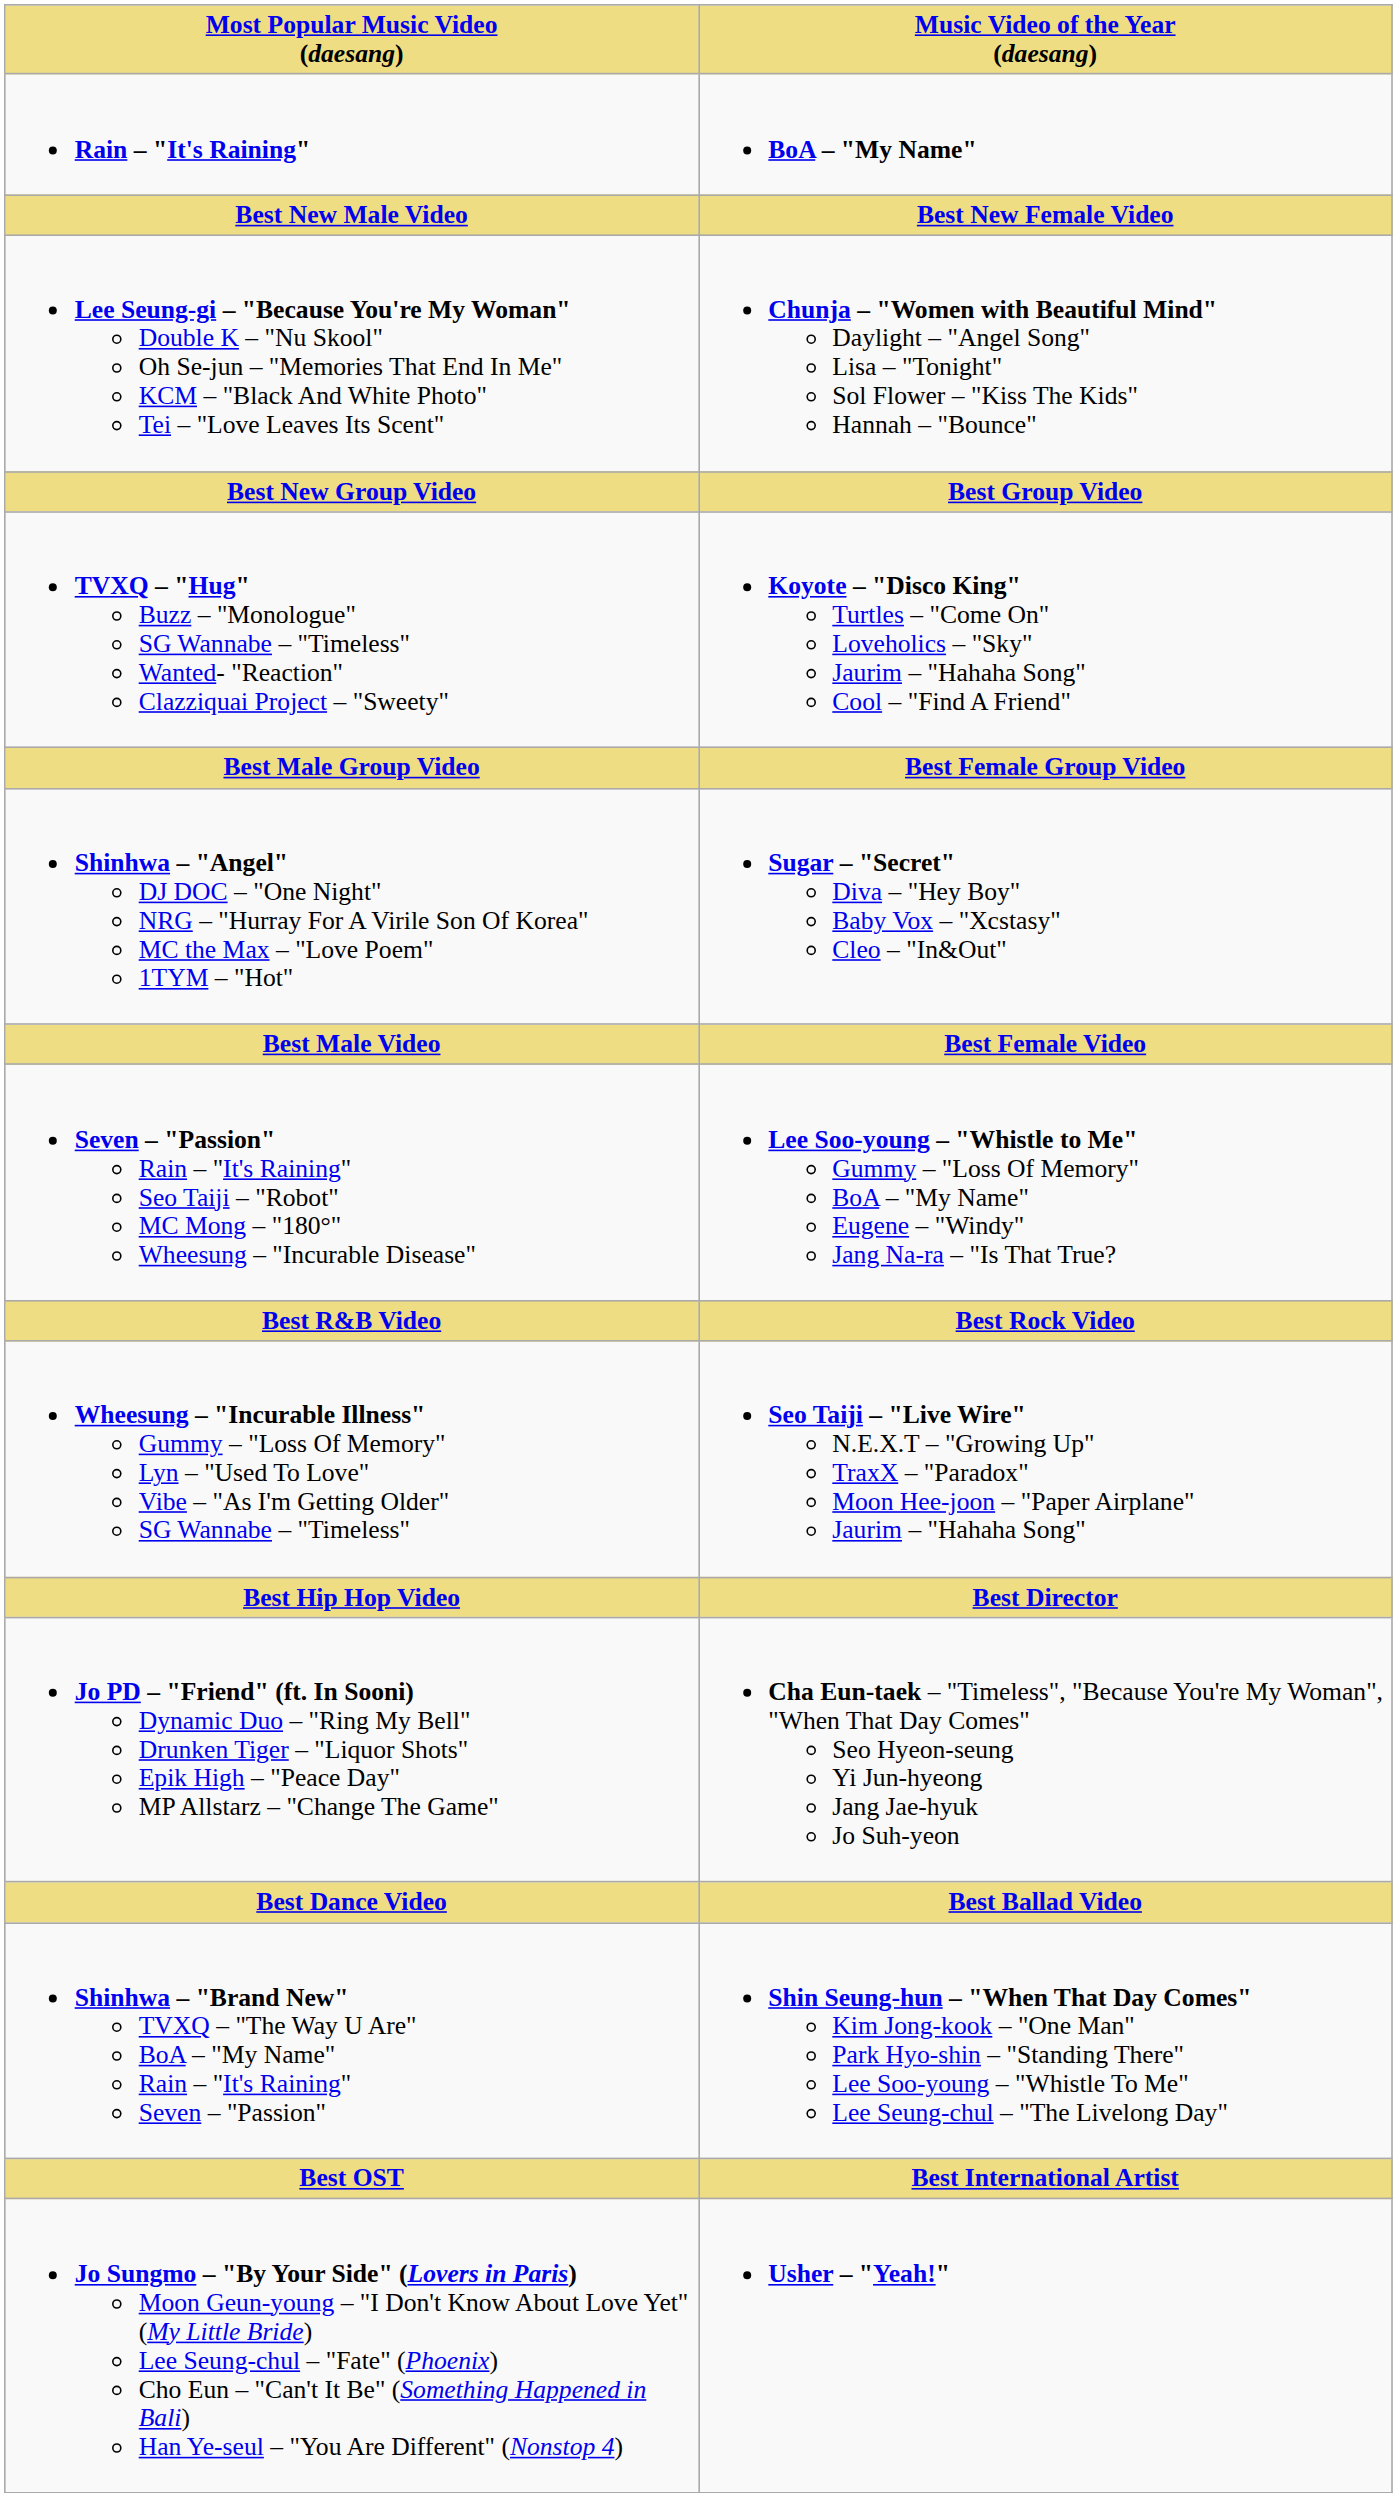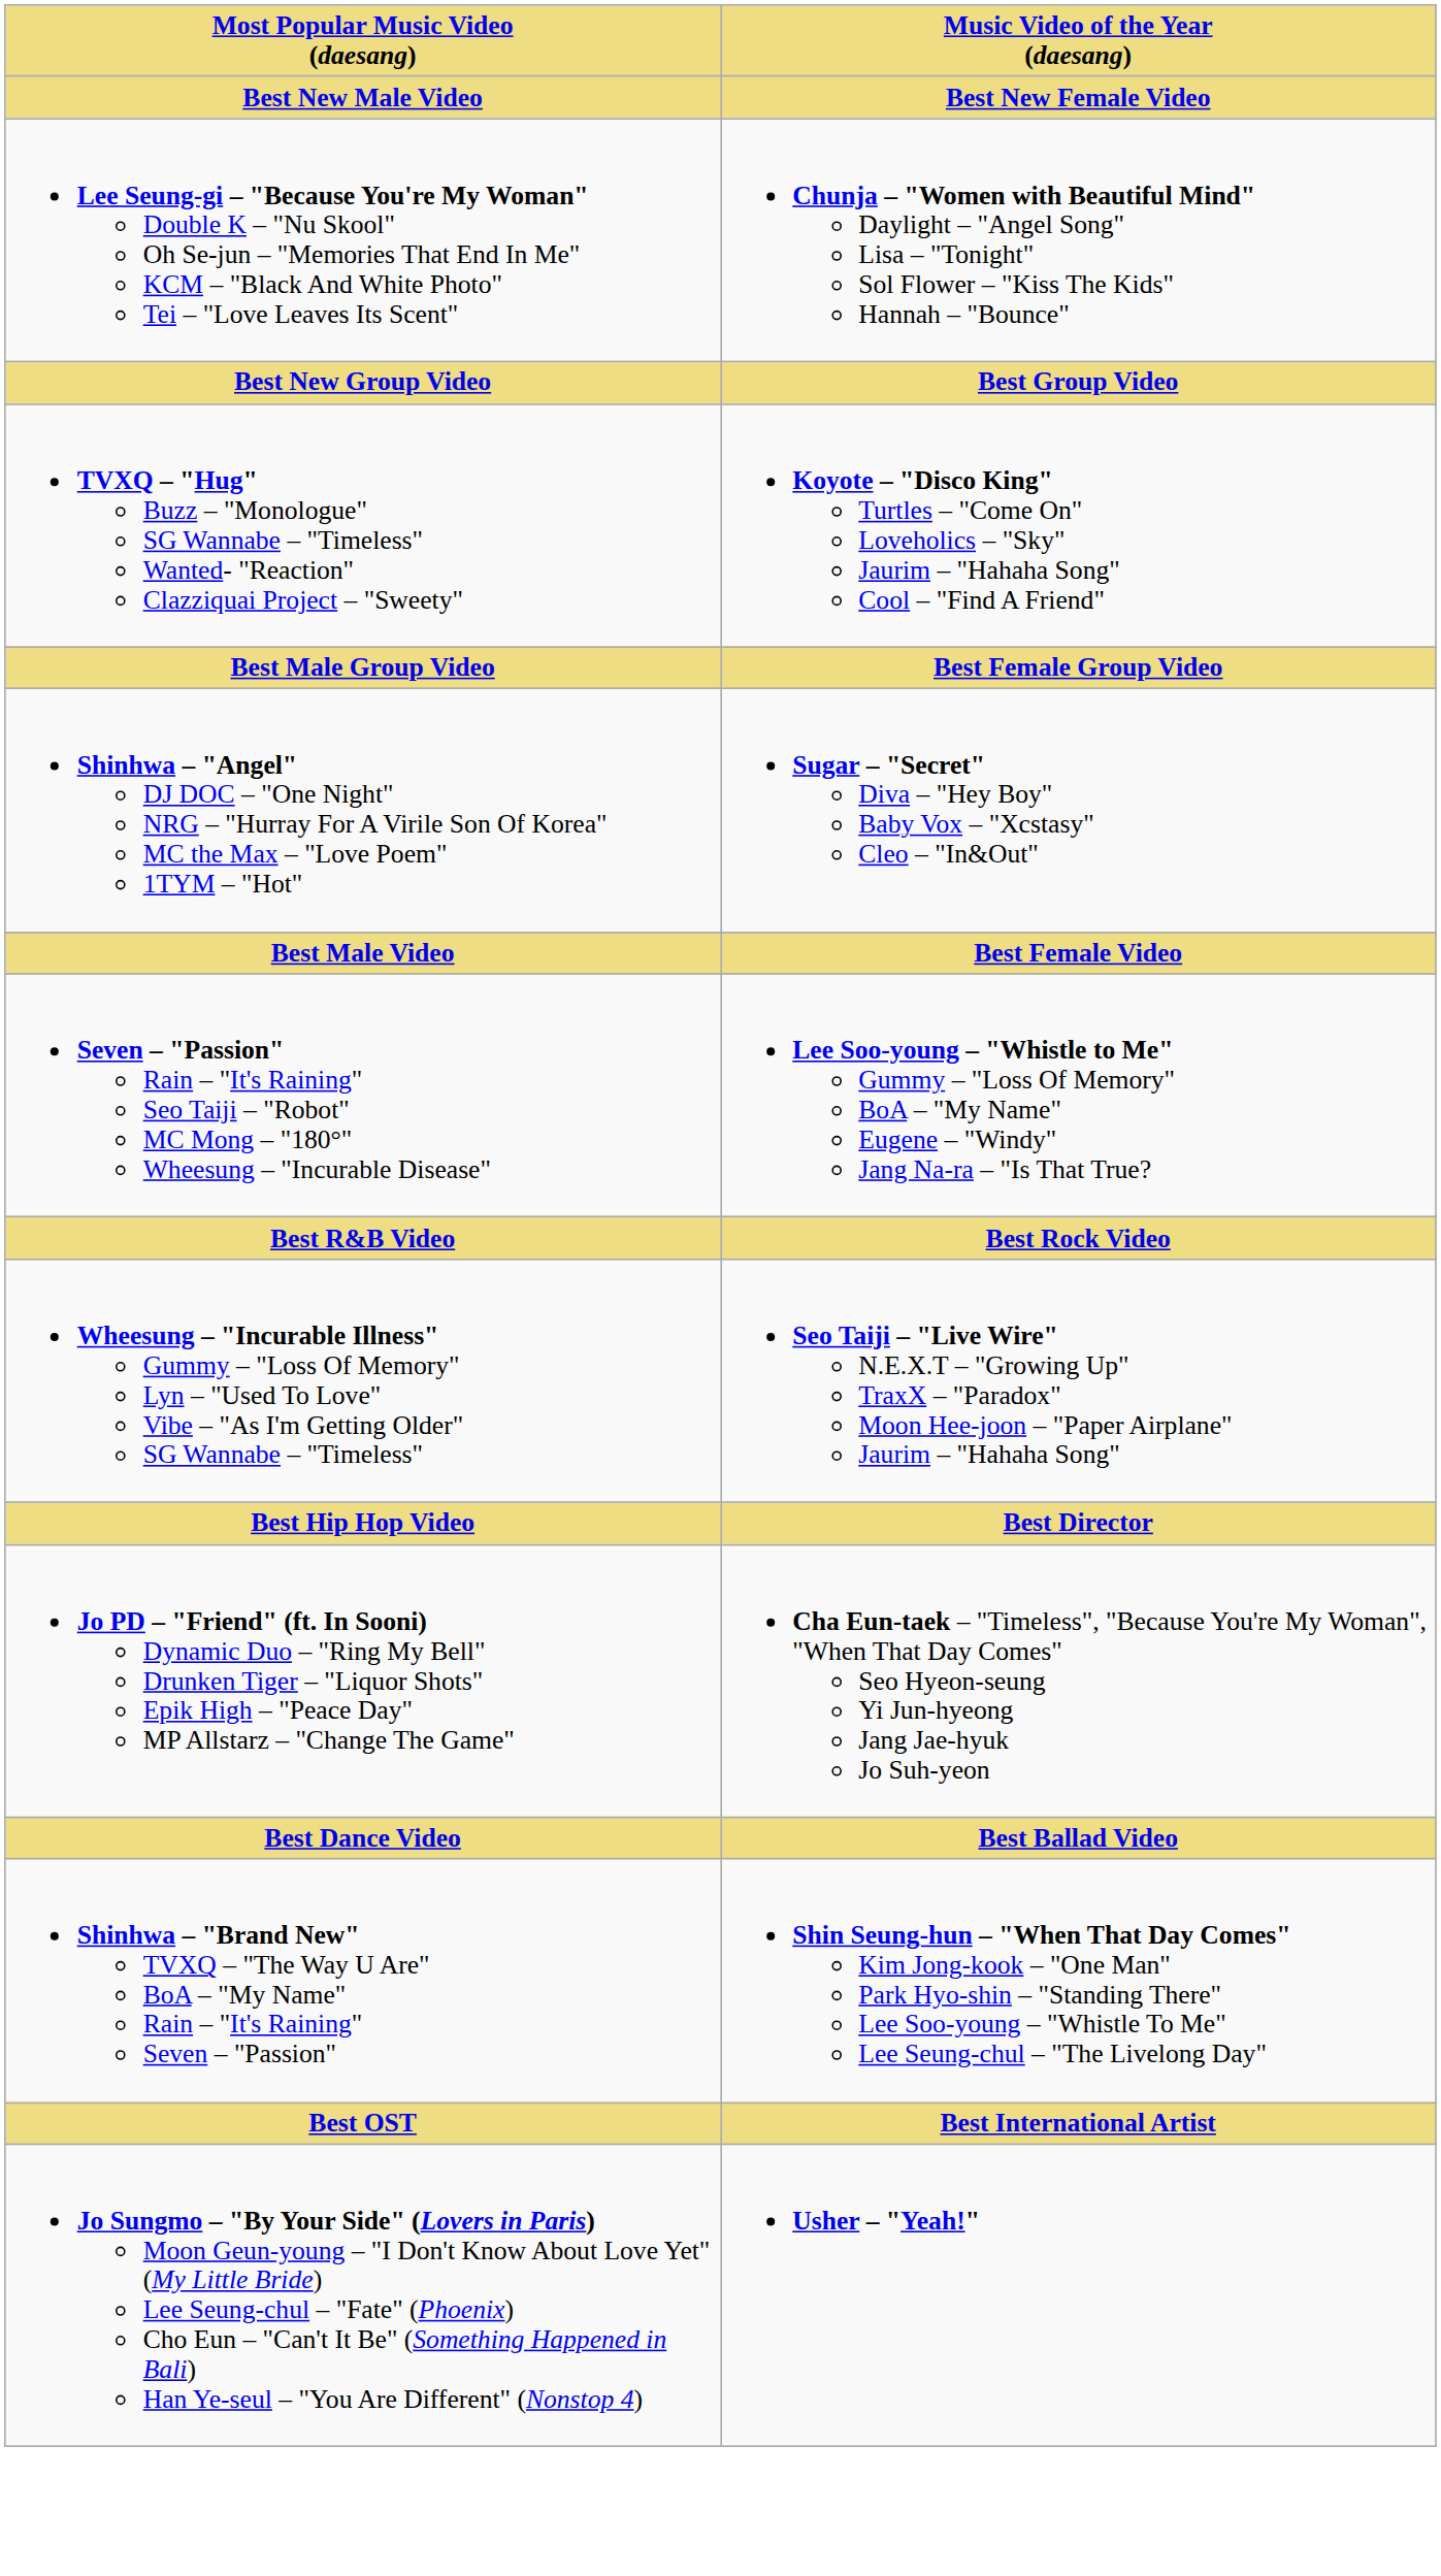- row: Rain – "It's Raining" | BoA – "My Name"
